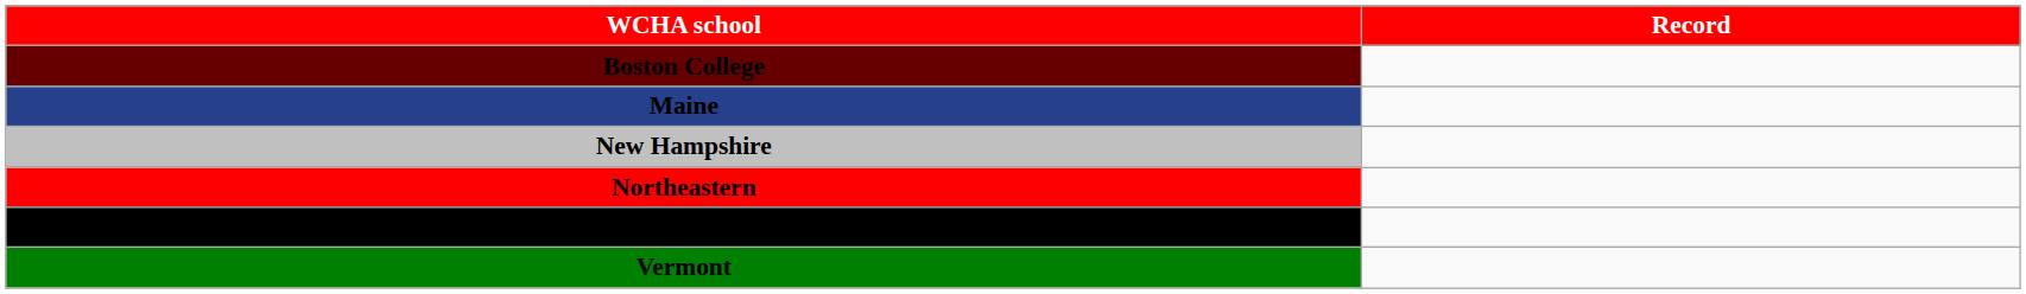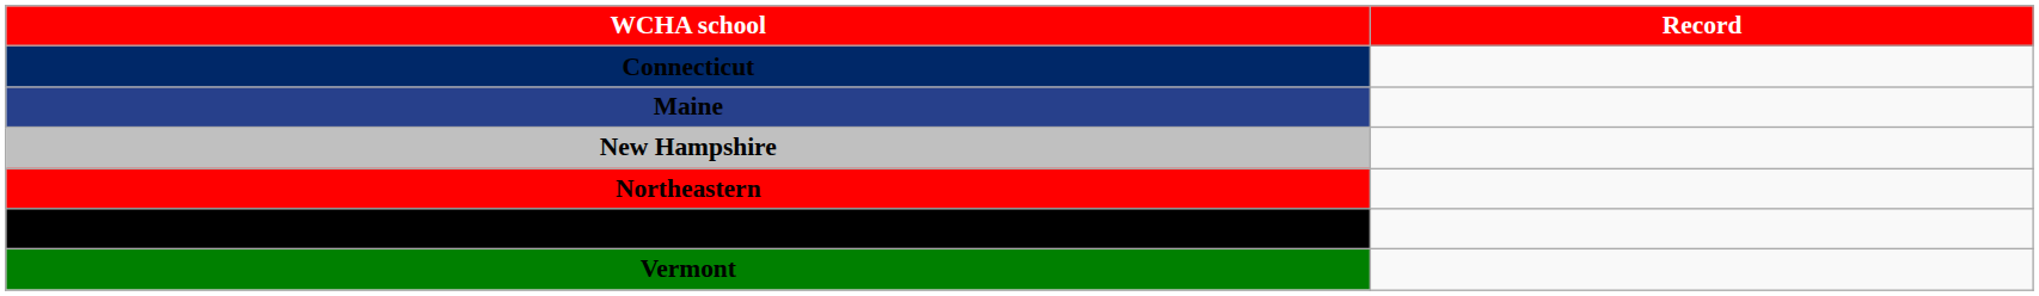- row: Boston College
+ row: Connecticut
